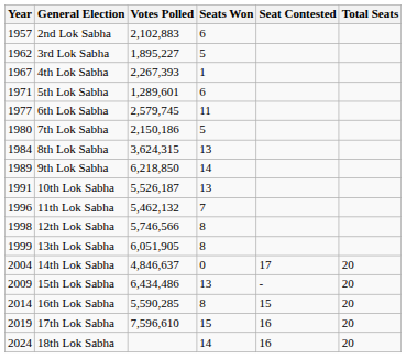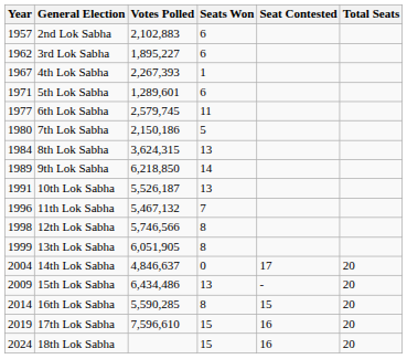3rd Lok Sabha | Seats Won: 5 -> 6
11th Lok Sabha | Votes Polled: 5,462,132 -> 5,467,132
18th Lok Sabha | Seats Won: 14 -> 15
